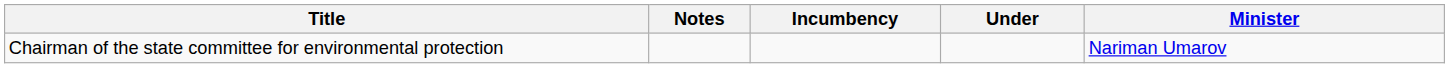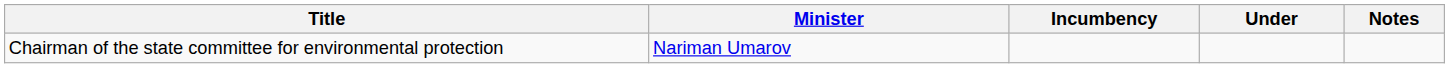columns swapped: Minister <-> Notes
